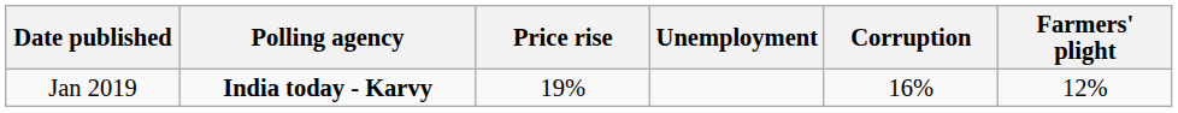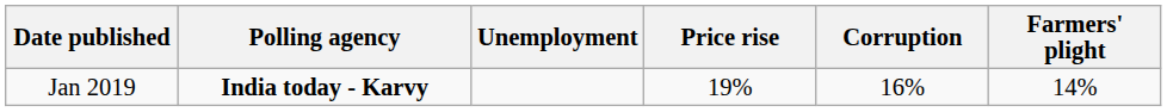columns swapped: Unemployment <-> Price rise
Jan 2019 | Farmers' plight: 12% -> 14%
